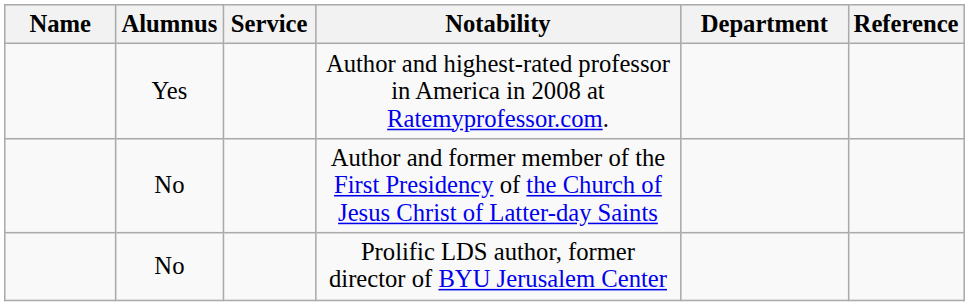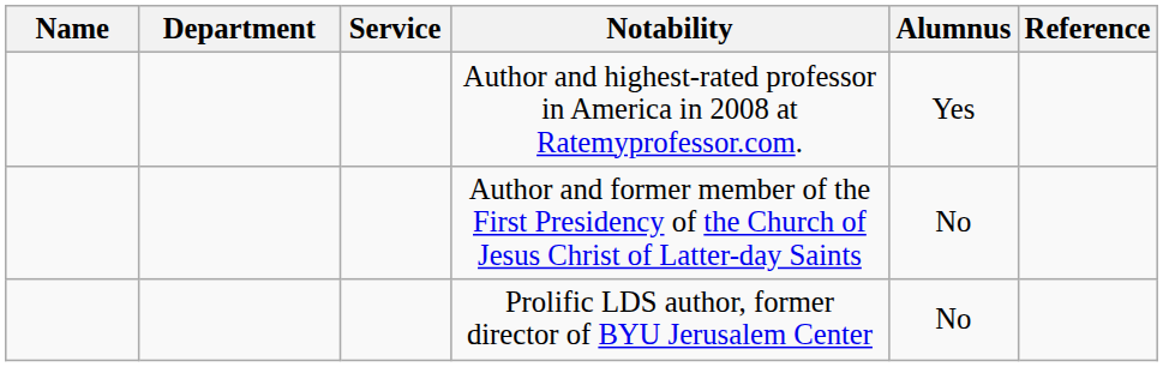columns swapped: Department <-> Alumnus
